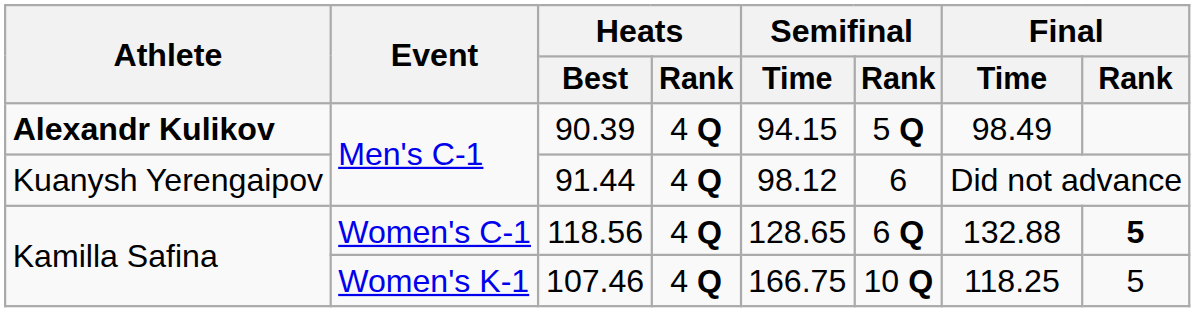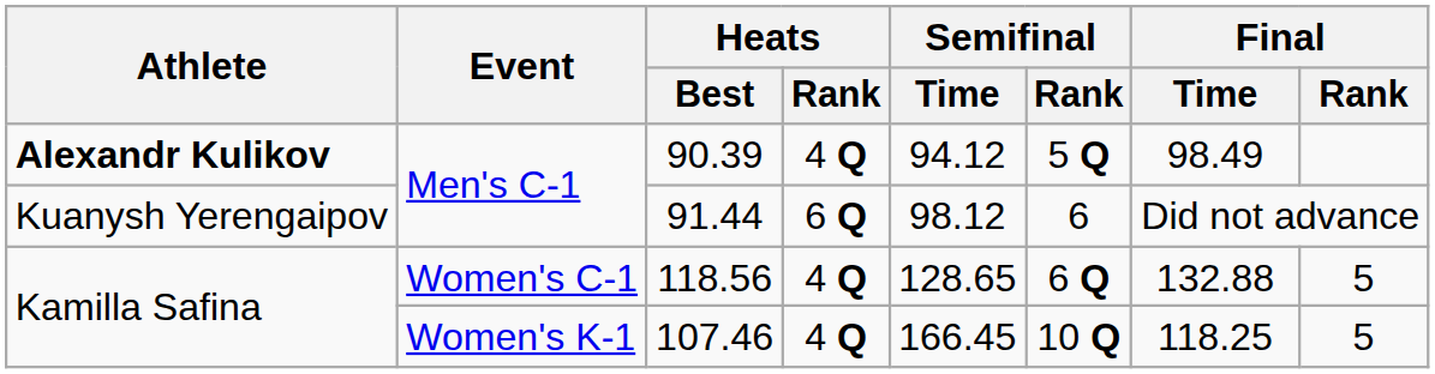90.39 | Semifinal / Time: 94.15 -> 94.12
91.44 | Heats / Rank: 4 Q -> 6 Q
118.56 | Final / Rank: bold -> normal
107.46 | Semifinal / Time: 166.75 -> 166.45
